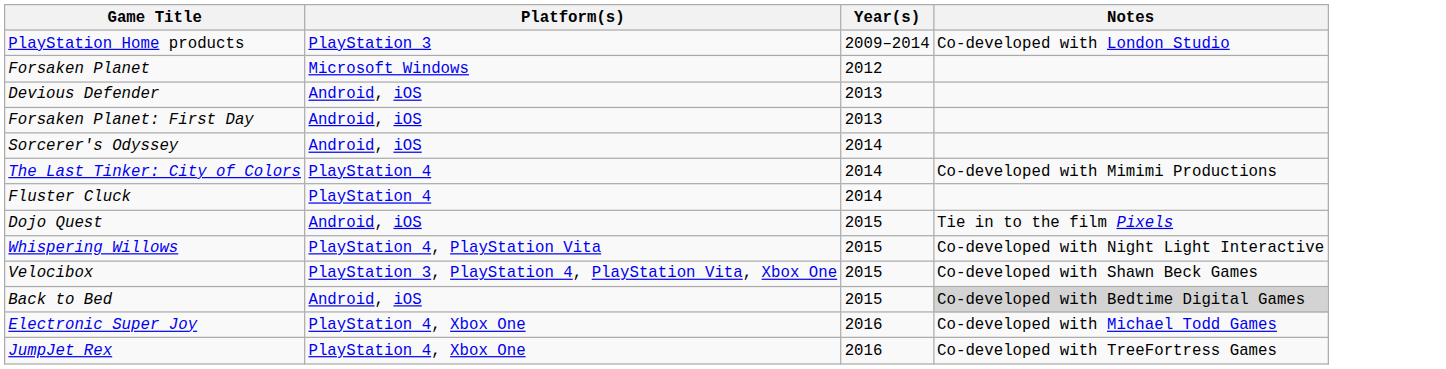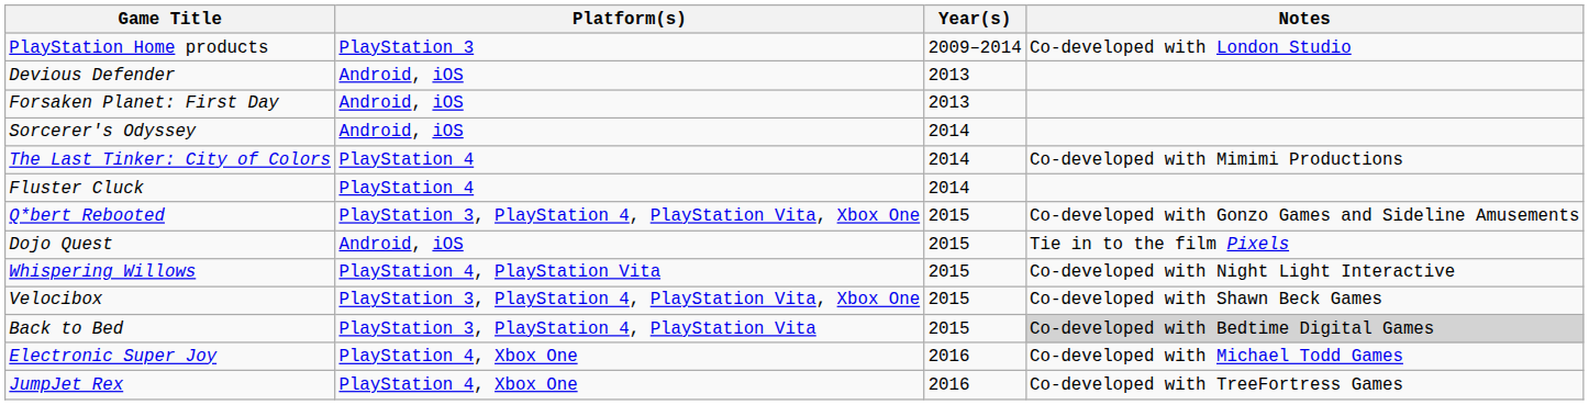- row: Forsaken Planet | Microsoft Windows | 2012
+ row: Q*bert Rebooted | PlayStation 3, PlayStation 4, PlayStation Vita, Xbox One | 2015 | Co-developed with Gonzo Games and Sideline Amusements
Back to Bed | Platform(s): Android, iOS -> PlayStation 3, PlayStation 4, PlayStation Vita
